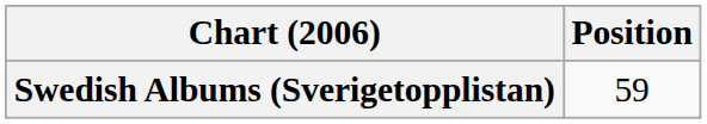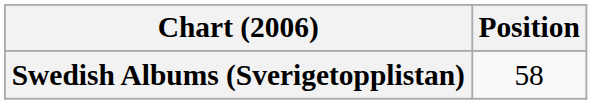Swedish Albums (Sverigetopplistan) | Position: 59 -> 58
